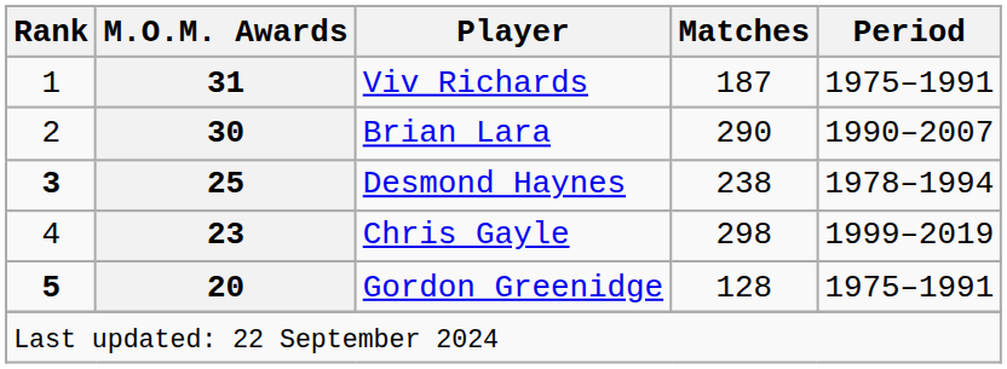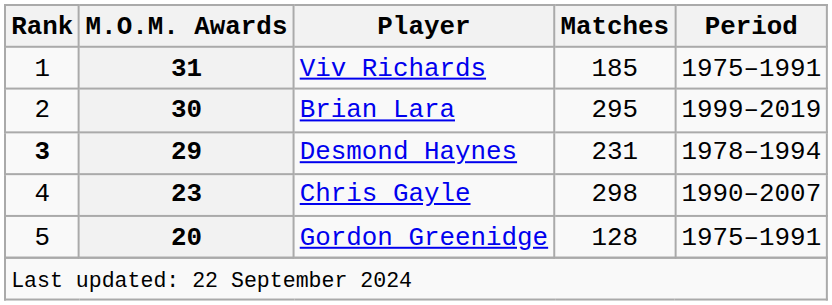Viv Richards | Matches: 187 -> 185
Brian Lara | Matches: 290 -> 295
Brian Lara | Period: 1990–2007 -> 1999–2019
Desmond Haynes | M.O.M. Awards: 25 -> 29
Desmond Haynes | Matches: 238 -> 231
Chris Gayle | Period: 1999–2019 -> 1990–2007
Gordon Greenidge | Rank: bold -> normal
